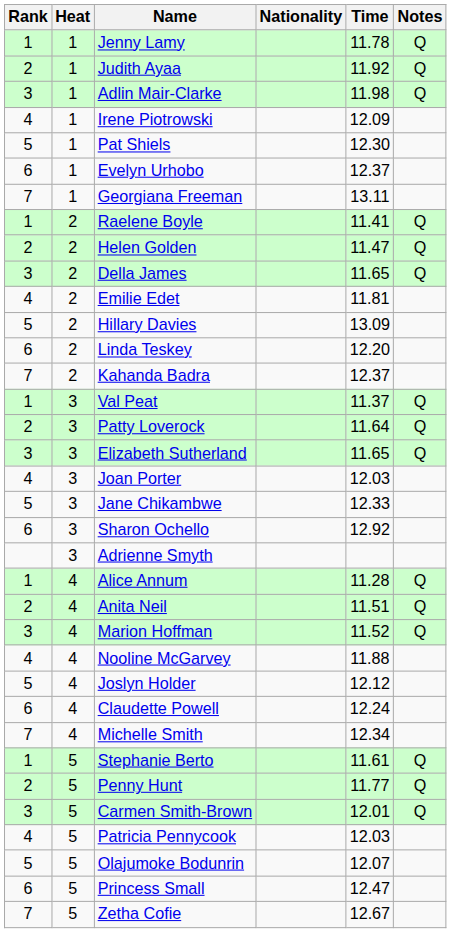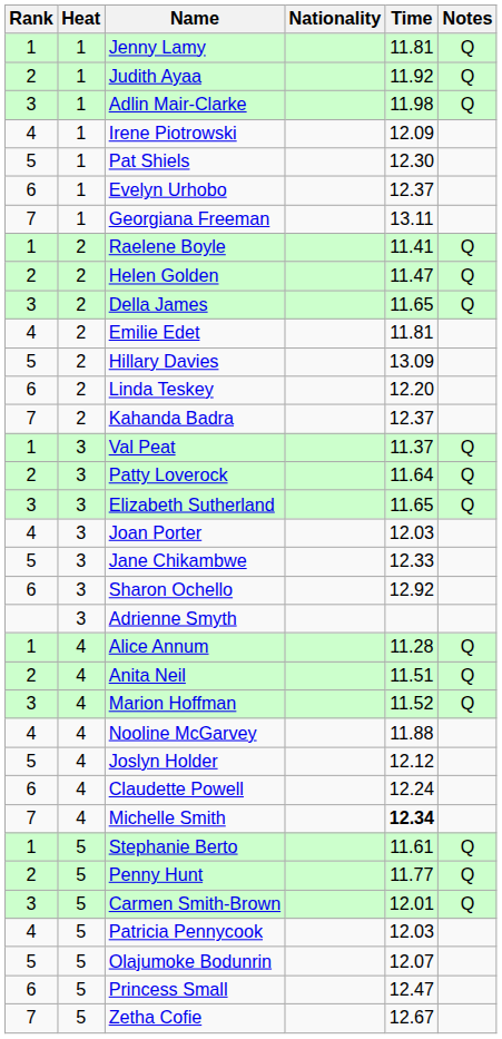Jenny Lamy | Time: 11.78 -> 11.81
Michelle Smith | Time: normal -> bold
